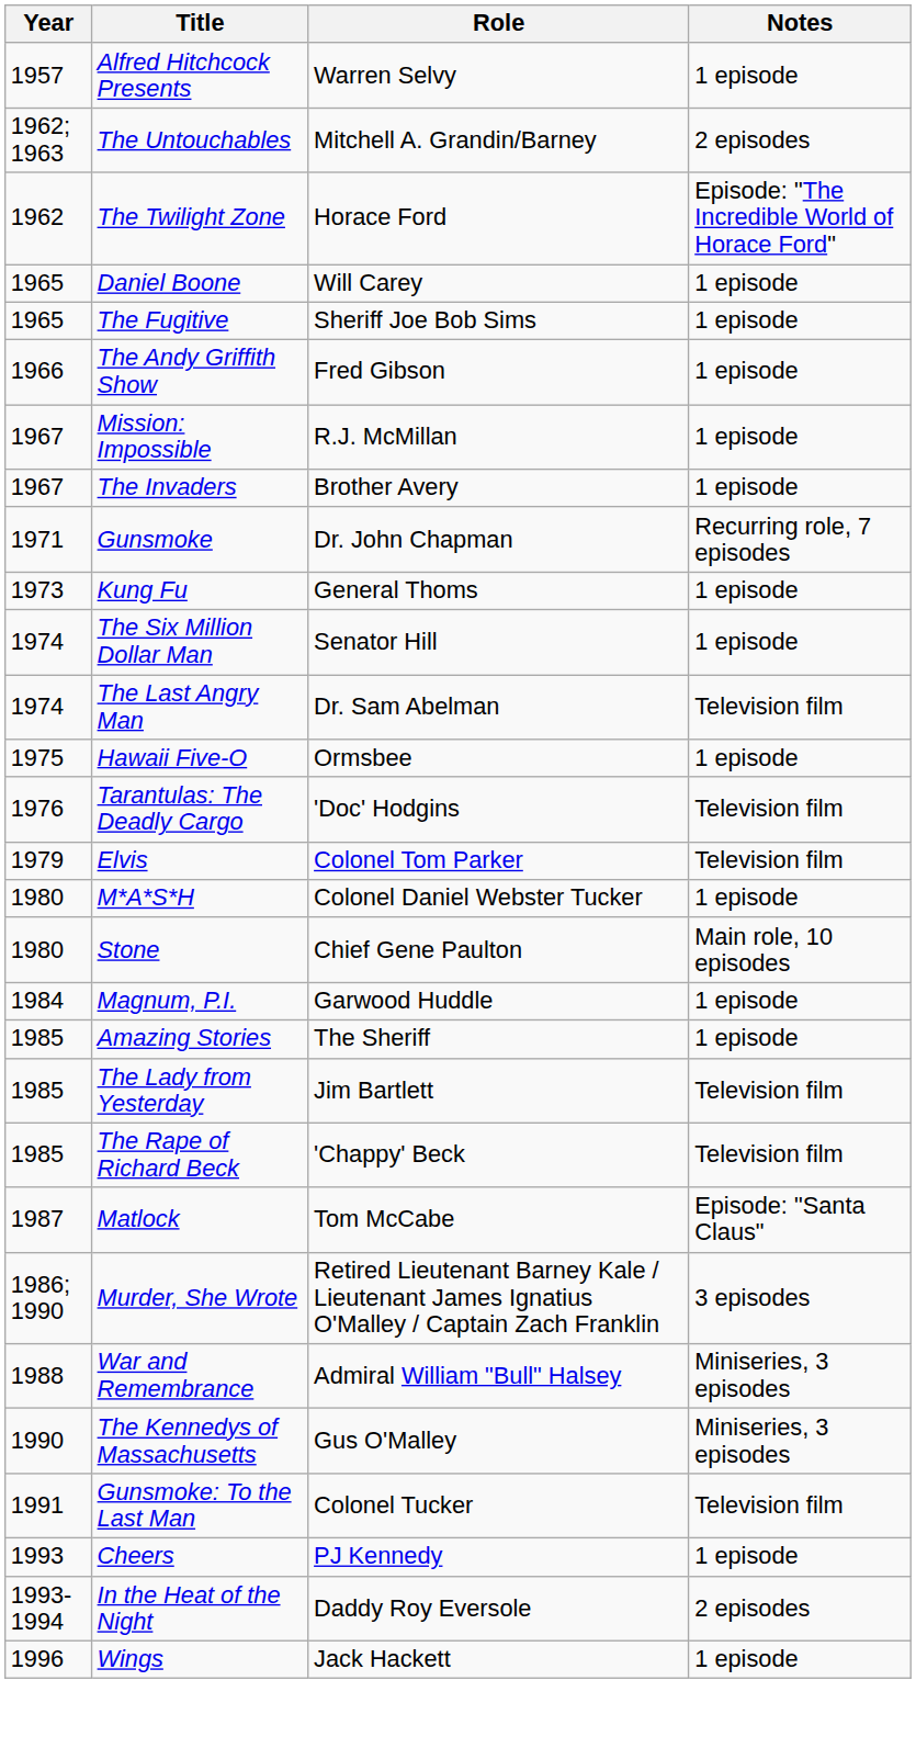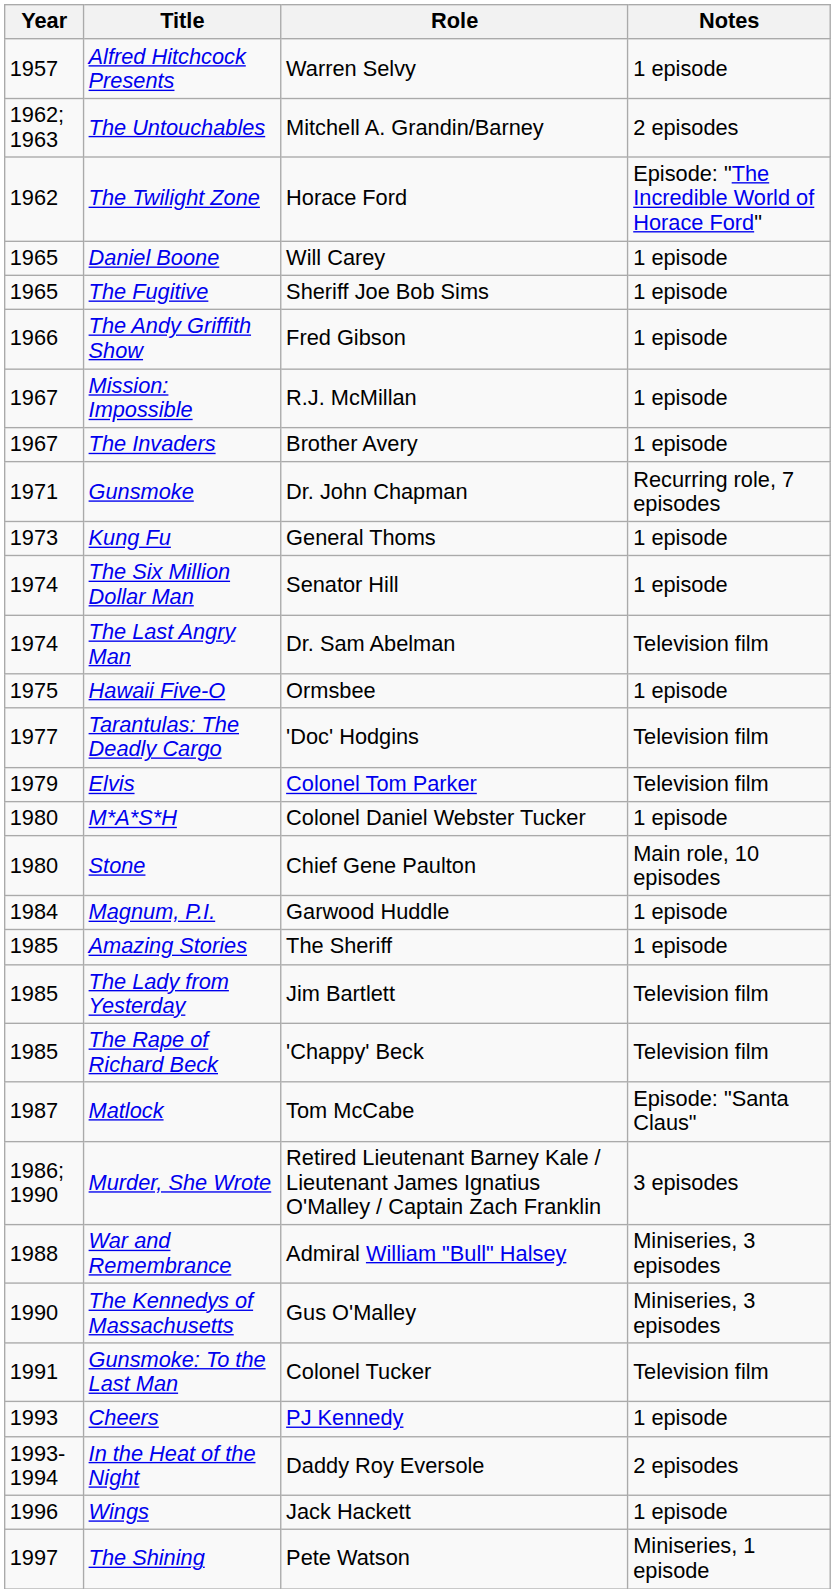Tarantulas: The Deadly Cargo | Year: 1976 -> 1977
+ row: 1997 | The Shining | Pete Watson | Miniseries, 1 episode
